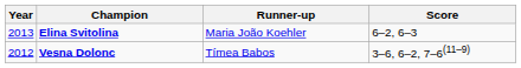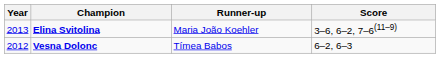Elina Svitolina | Score: 6–2, 6–3 -> 3–6, 6–2, 7–6(11–9)
Vesna Dolonc | Score: 3–6, 6–2, 7–6(11–9) -> 6–2, 6–3
